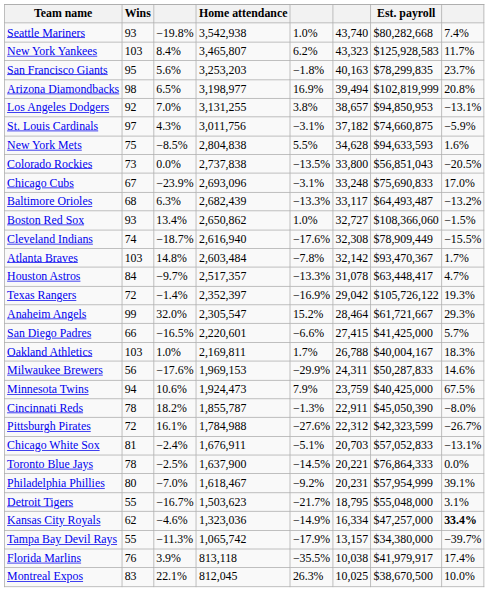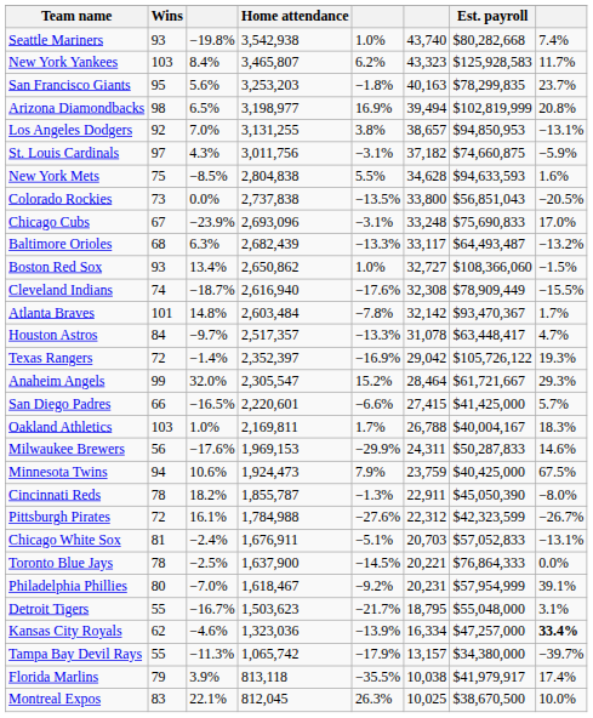Atlanta Braves | Wins: 103 -> 101
Kansas City Royals | column 5: −14.9% -> −13.9%
Florida Marlins | Wins: 76 -> 79
